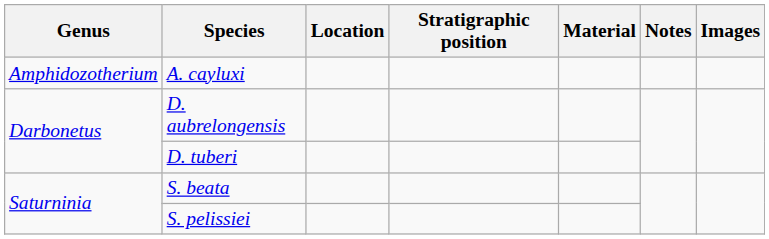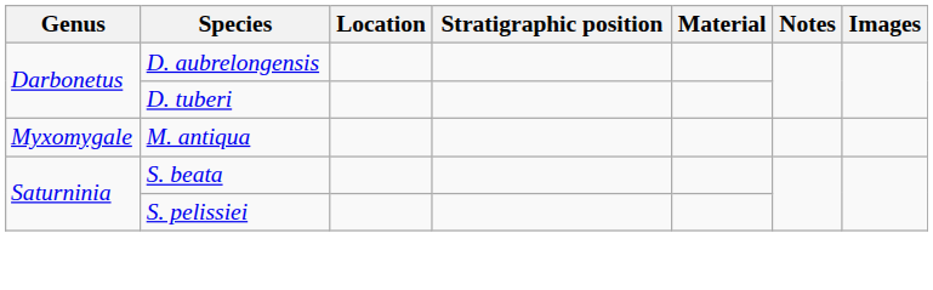- row: Amphidozotherium | A. cayluxi
+ row: Myxomygale | M. antiqua
